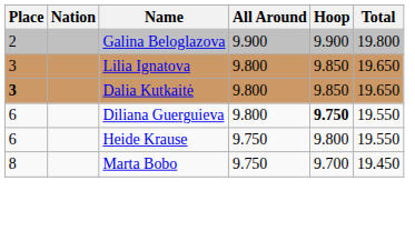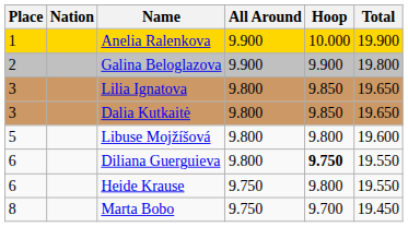+ row: 1 | Anelia Ralenkova | 9.900 | 10.000 | 19.900
Dalia Kutkaitė | Place: bold -> normal
+ row: 5 | Libuse Mojžíšová | 9.800 | 9.800 | 19.600
